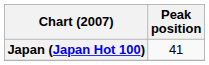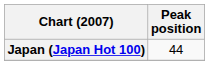Japan (Japan Hot 100) | Peak position: 41 -> 44
